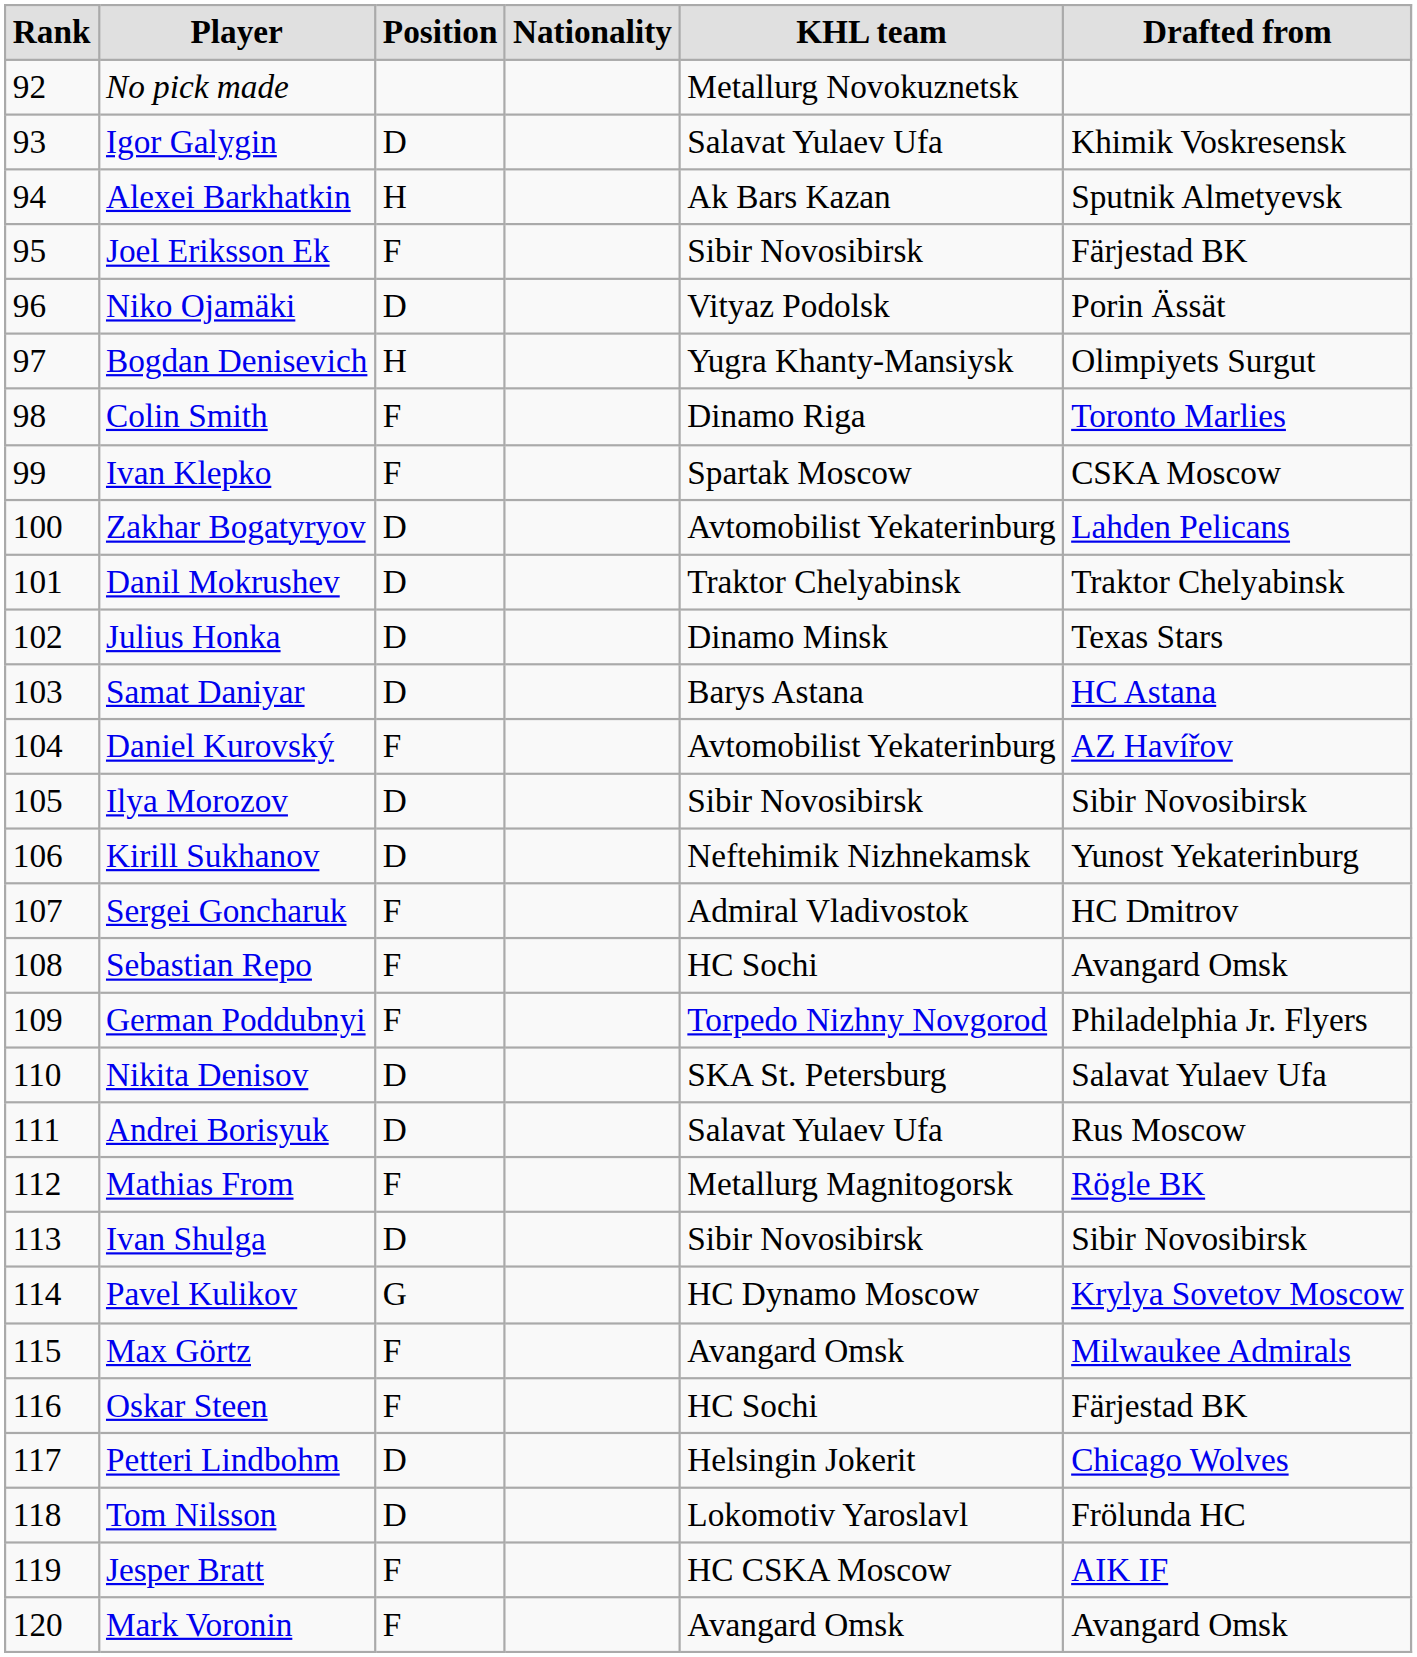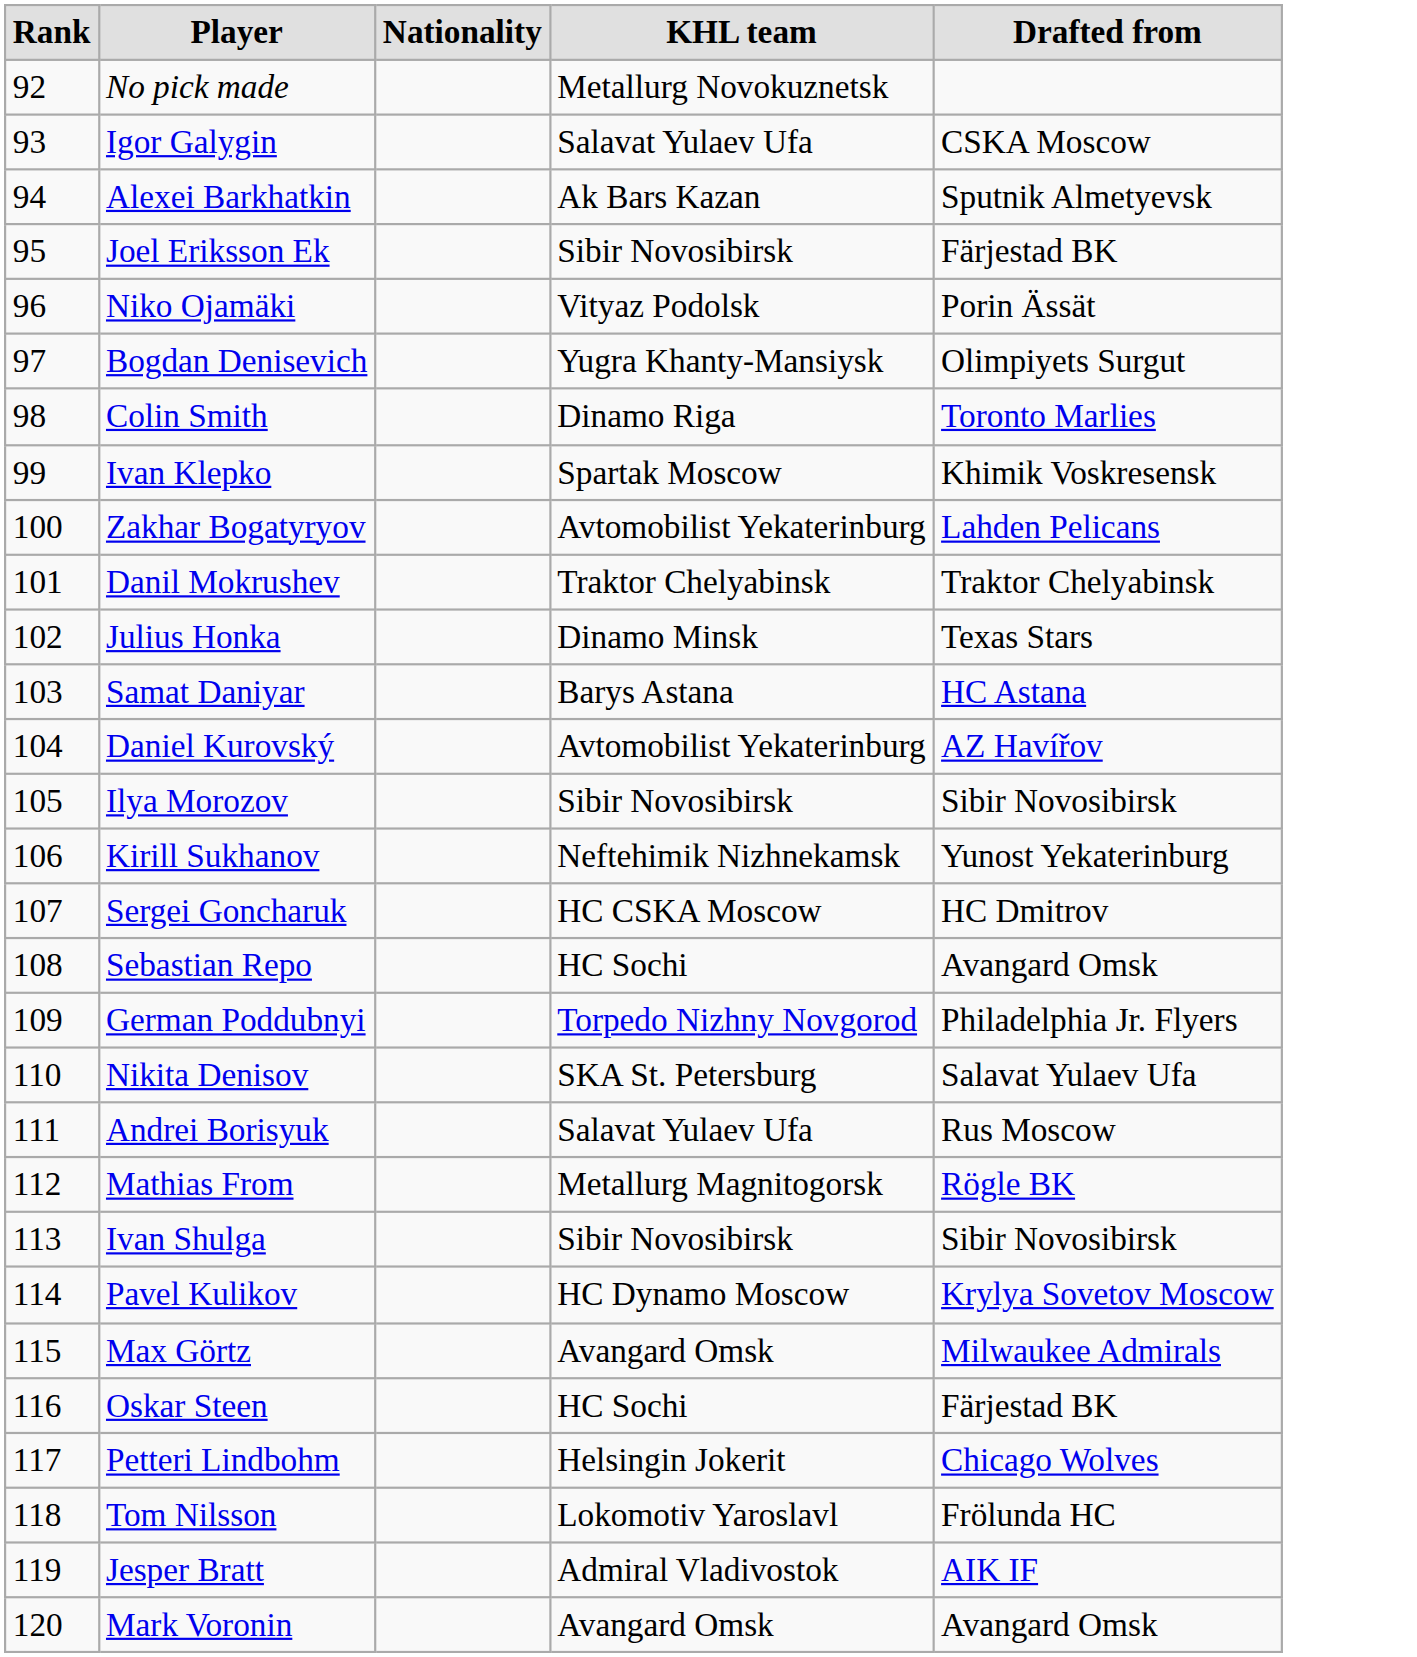- column: Position | D | H | F | D | H | F | F | D | D | D | D | F | D | D | F | F | F | D | D | F | D | G | F | F | D | D | F | F
Igor Galygin | Drafted from: Khimik Voskresensk -> CSKA Moscow
Ivan Klepko | Drafted from: CSKA Moscow -> Khimik Voskresensk
Sergei Goncharuk | KHL team: Admiral Vladivostok -> HC CSKA Moscow
Jesper Bratt | KHL team: HC CSKA Moscow -> Admiral Vladivostok
